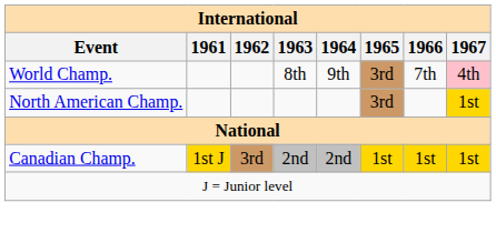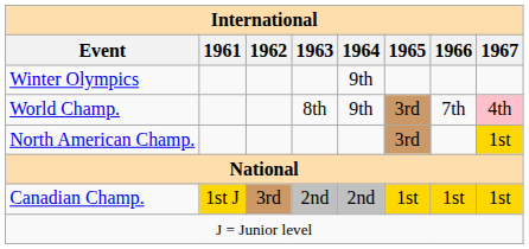+ row: Winter Olympics | 9th
